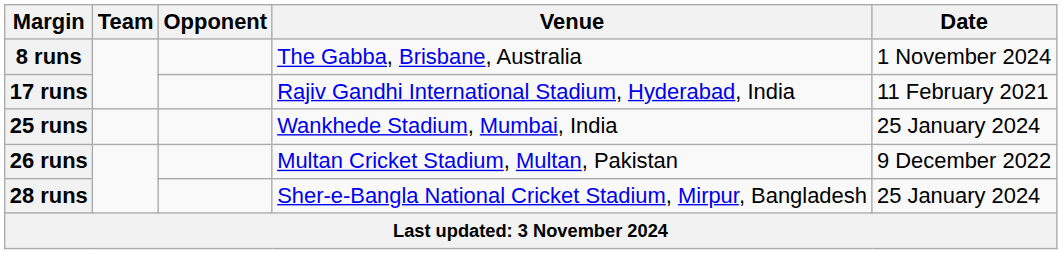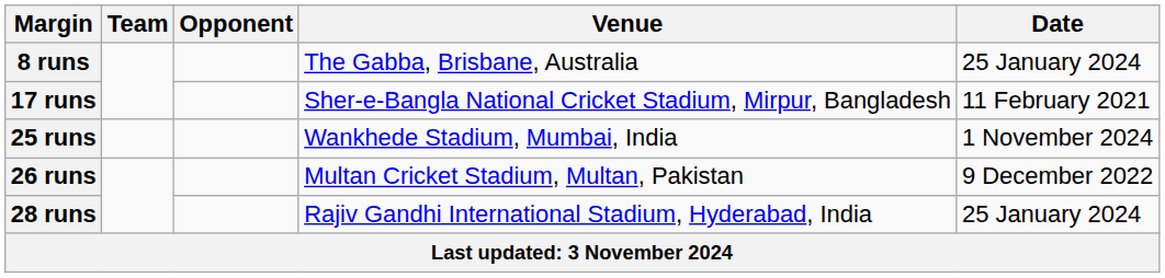8 runs | Date: 1 November 2024 -> 25 January 2024
17 runs | Venue: Rajiv Gandhi International Stadium, Hyderabad, India -> Sher-e-Bangla National Cricket Stadium, Mirpur, Bangladesh
25 runs | Date: 25 January 2024 -> 1 November 2024
28 runs | Venue: Sher-e-Bangla National Cricket Stadium, Mirpur, Bangladesh -> Rajiv Gandhi International Stadium, Hyderabad, India
